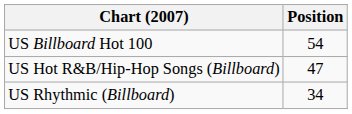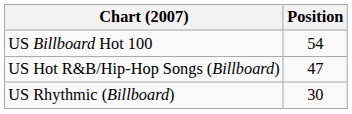US Rhythmic (Billboard) | Position: 34 -> 30
